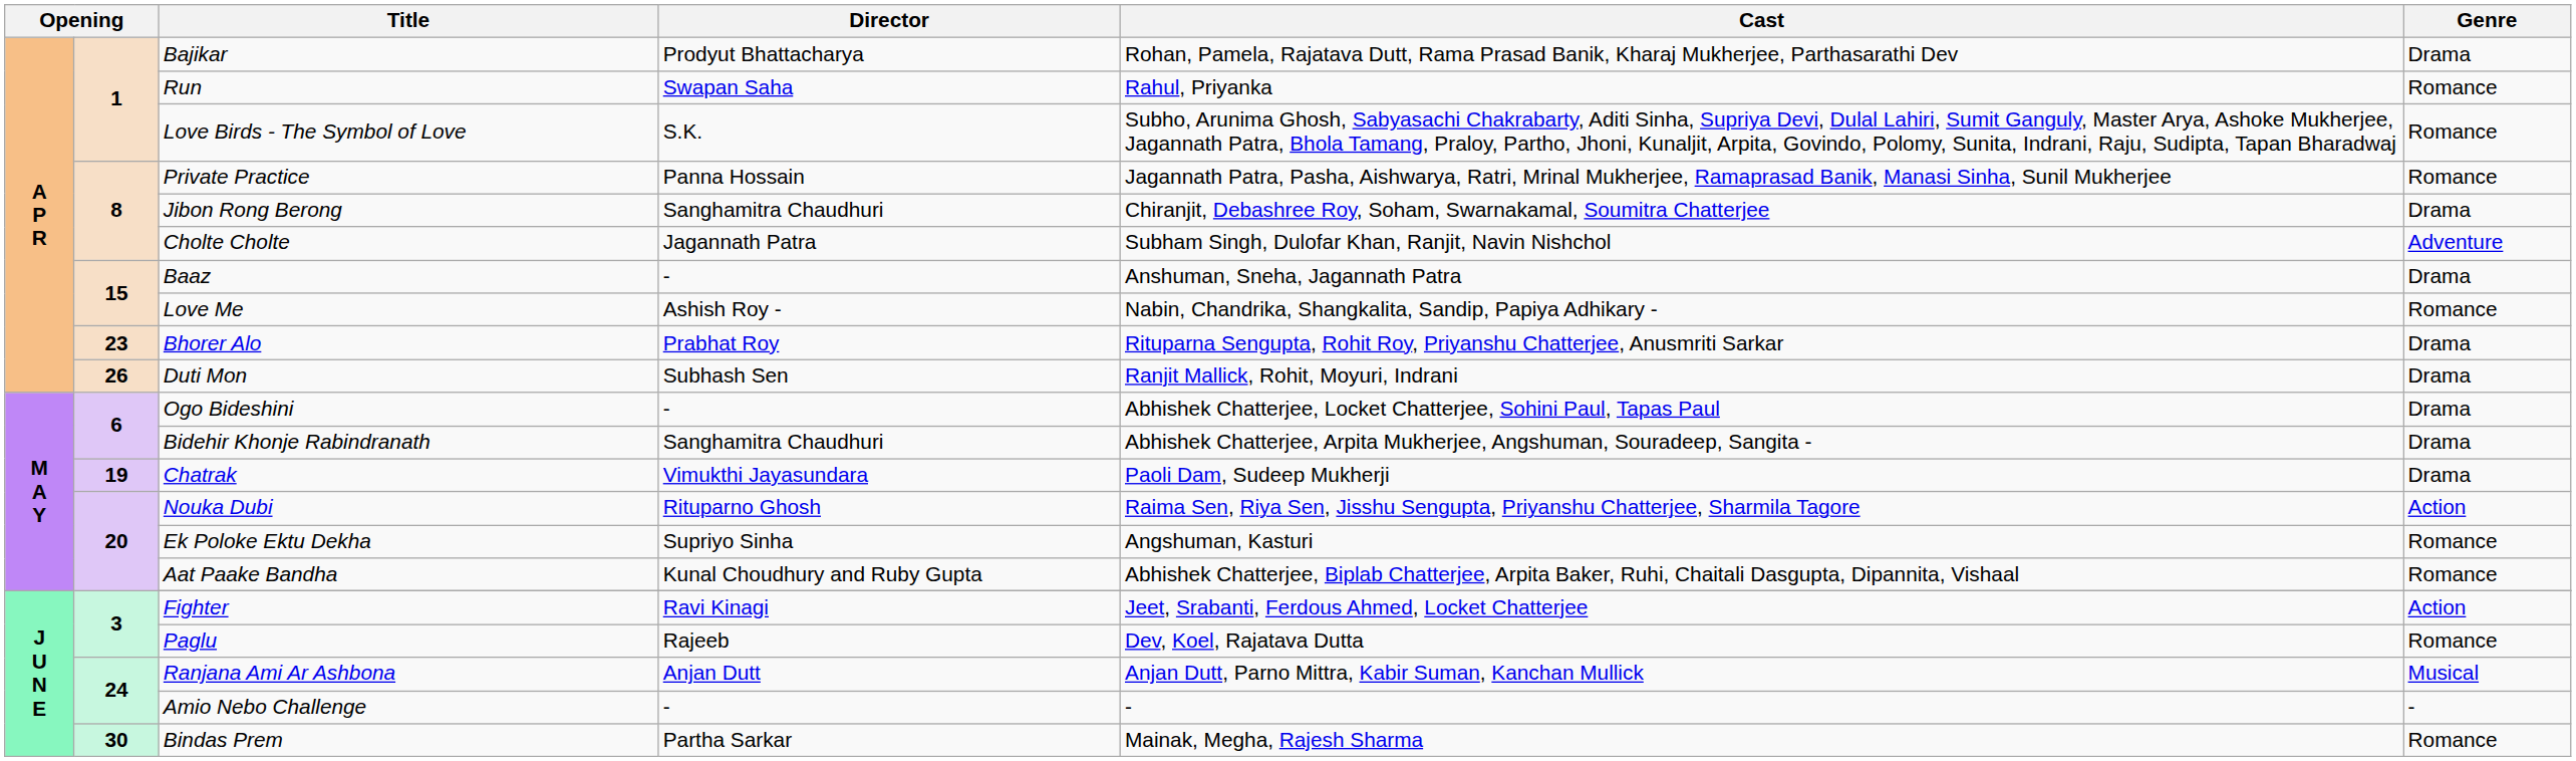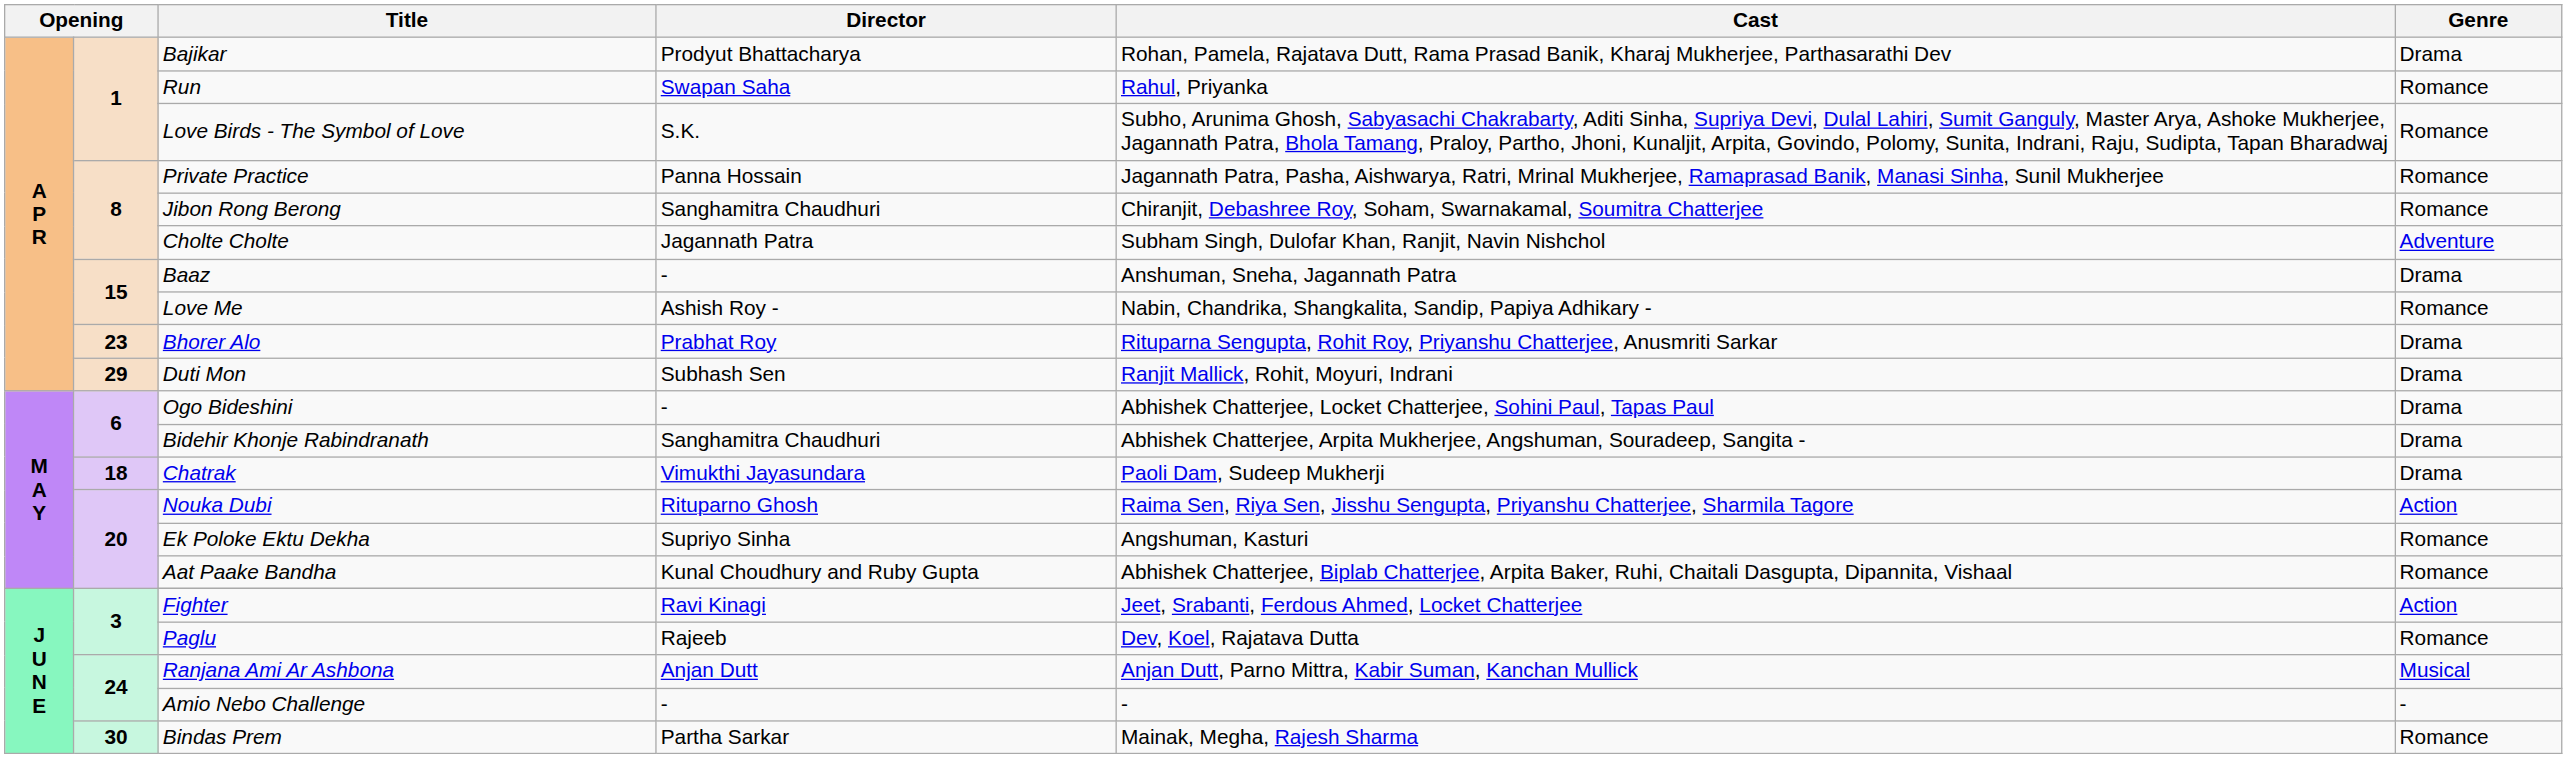Jibon Rong Berong | Genre: Drama -> Romance
Duti Mon | column 2: 26 -> 29
Chatrak | column 2: 19 -> 18
